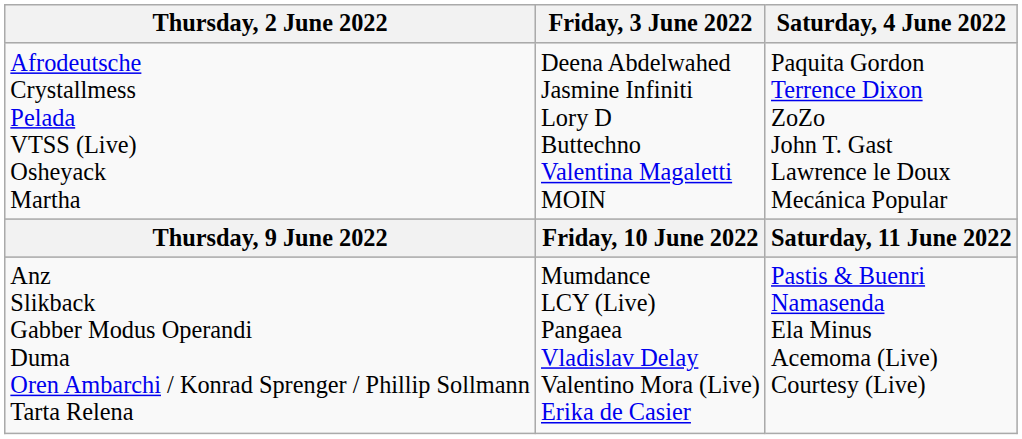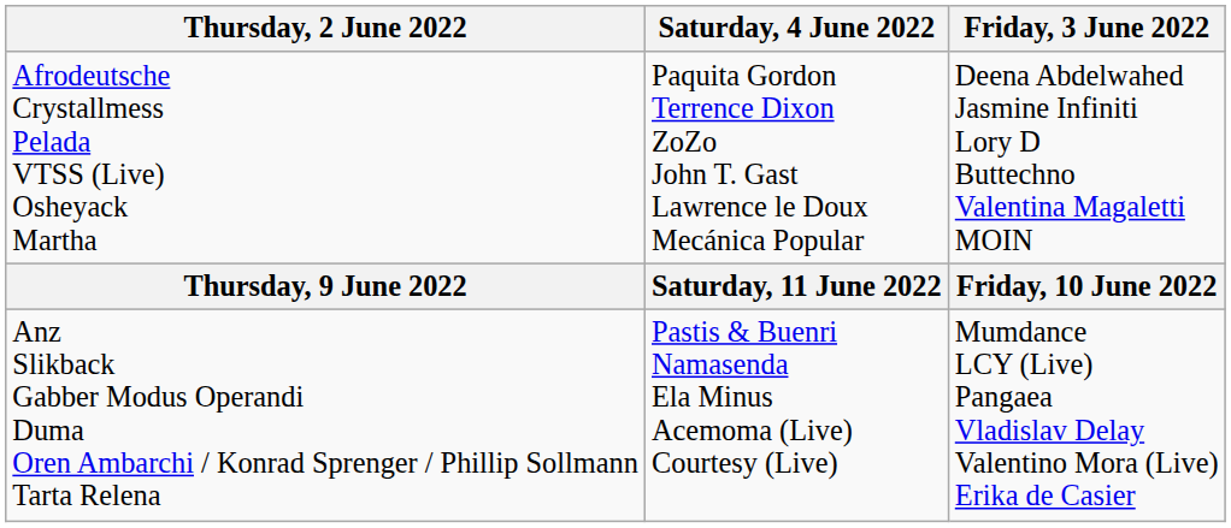columns swapped: Friday, 3 June 2022 <-> Saturday, 4 June 2022
